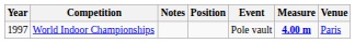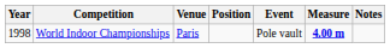columns swapped: Venue <-> Notes
World Indoor Championships | Year: 1997 -> 1998
